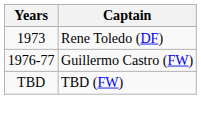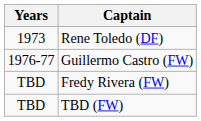+ row: TBD | Fredy Rivera (FW)
